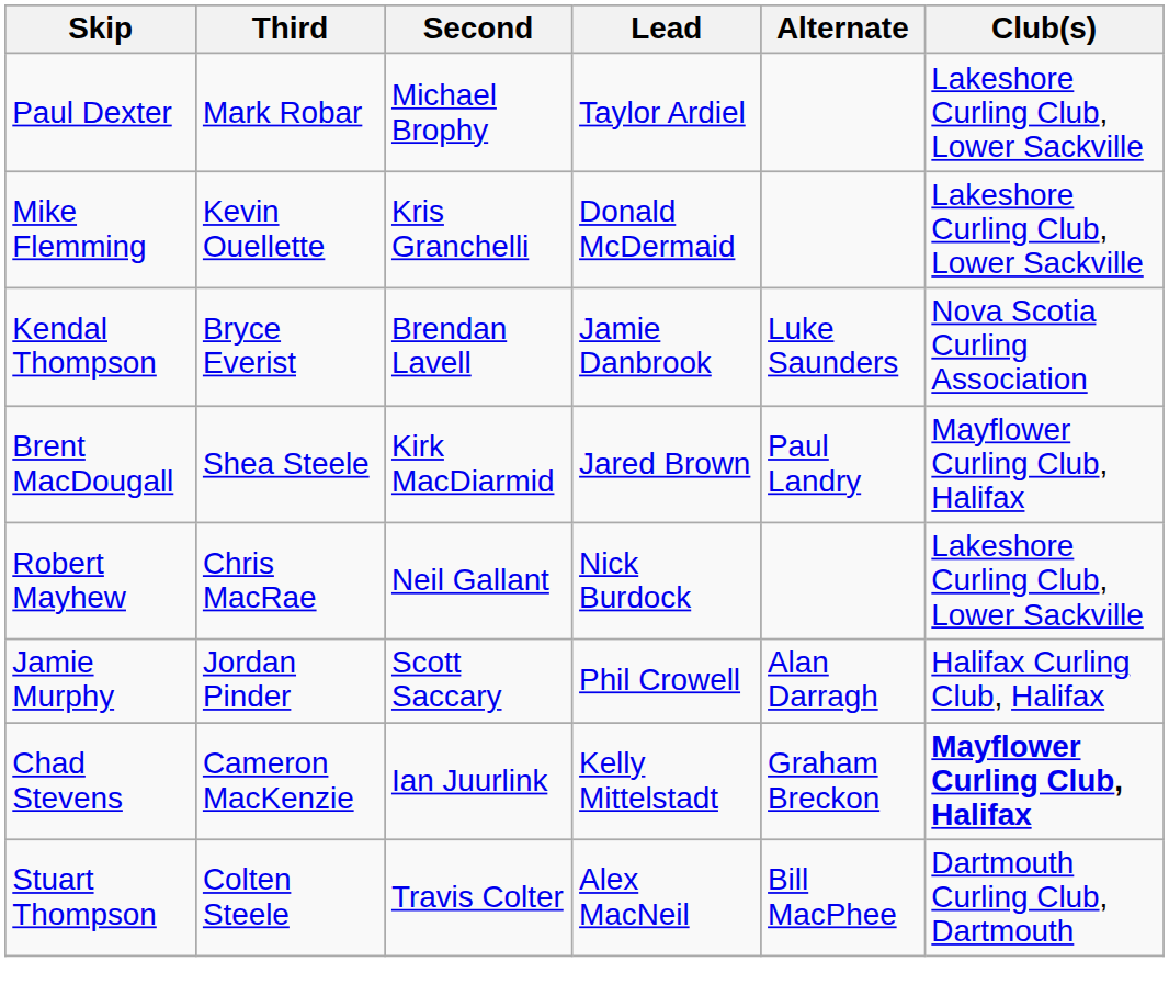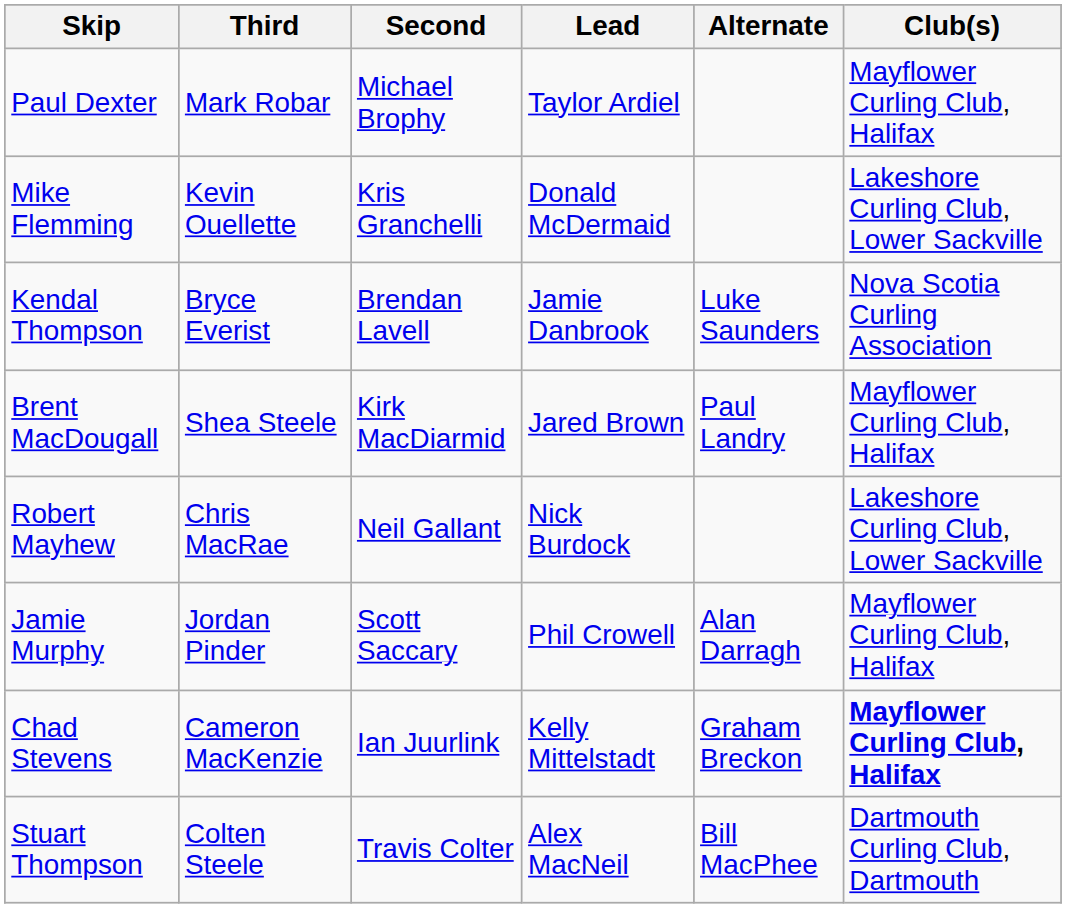Paul Dexter | Club(s): Lakeshore Curling Club, Lower Sackville -> Mayflower Curling Club, Halifax
Jamie Murphy | Club(s): Halifax Curling Club, Halifax -> Mayflower Curling Club, Halifax
